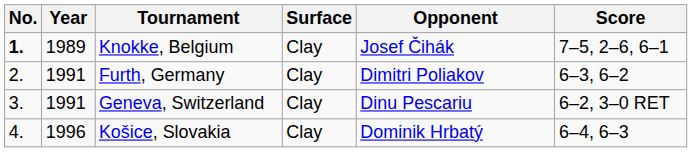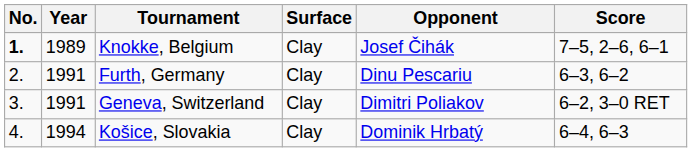Furth, Germany | Opponent: Dimitri Poliakov -> Dinu Pescariu
Geneva, Switzerland | Opponent: Dinu Pescariu -> Dimitri Poliakov
Košice, Slovakia | Year: 1996 -> 1994
